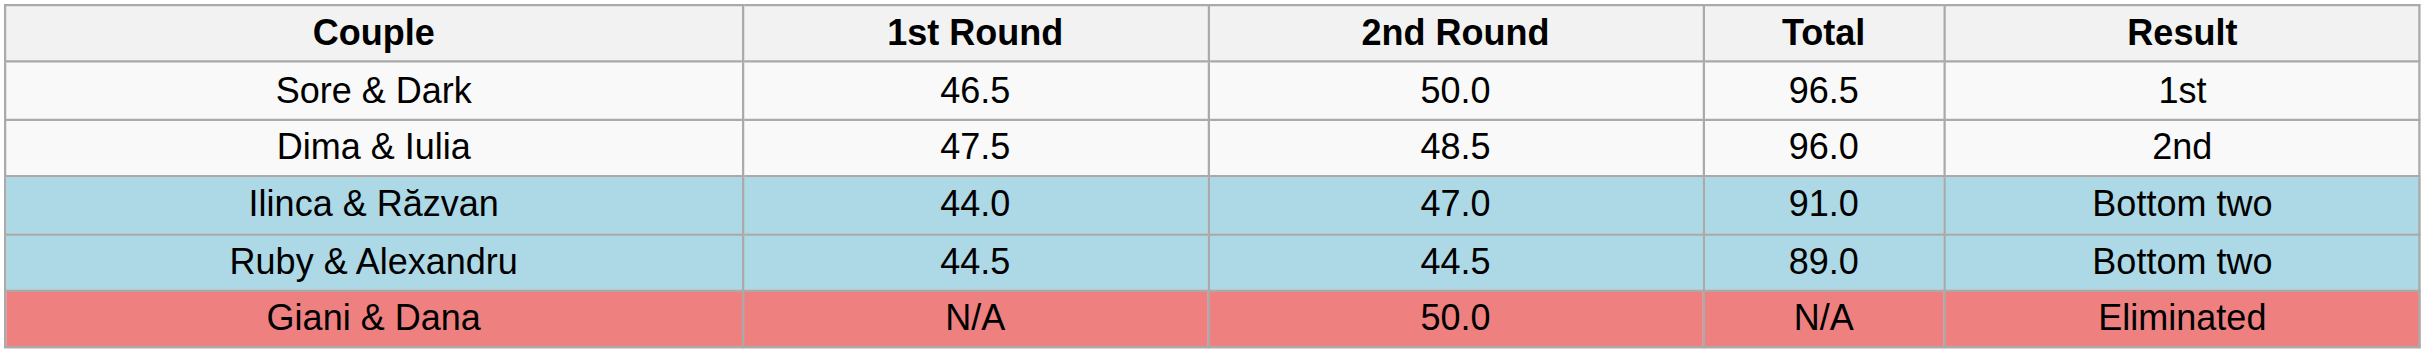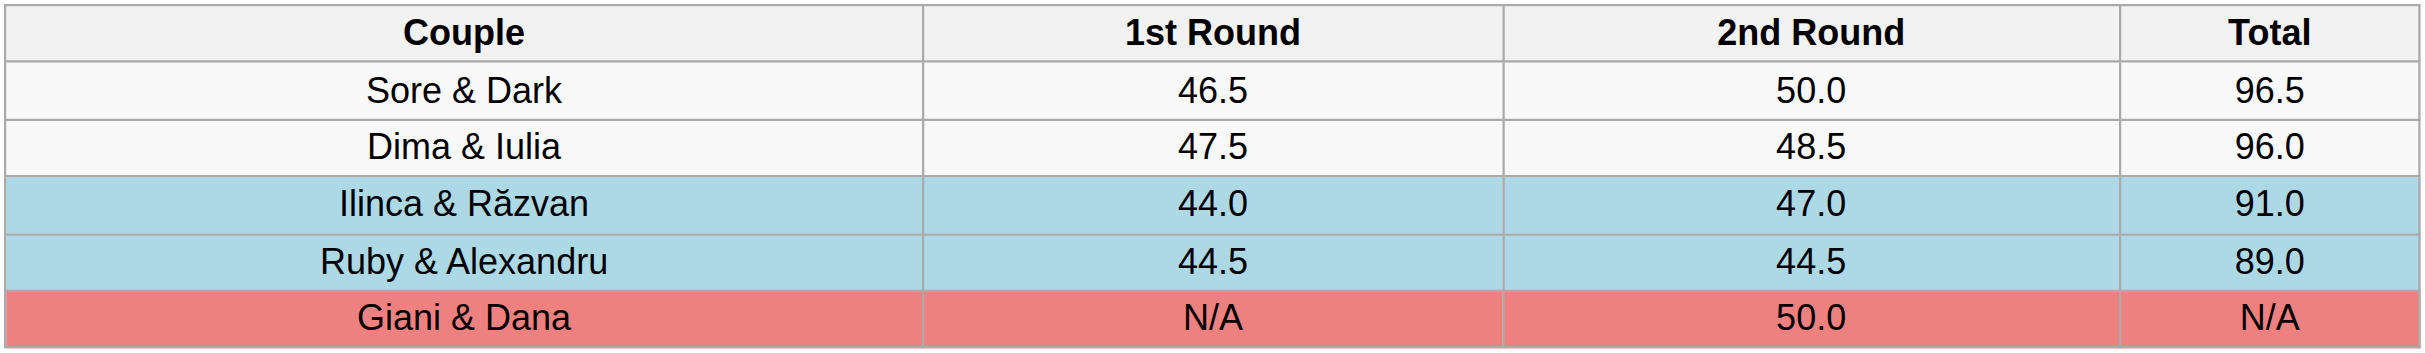- column: Result | 1st | 2nd | Bottom two | Bottom two | Eliminated
